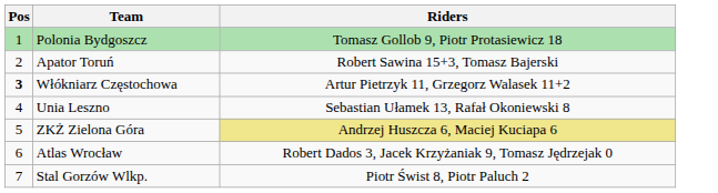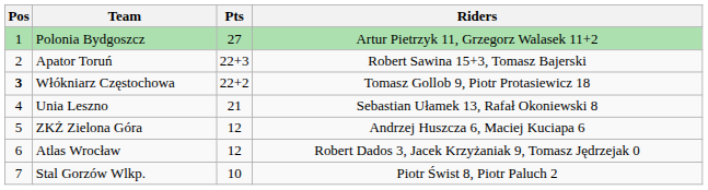+ column: Pts | 27 | 22+3 | 22+2 | 21 | 12 | 12 | 10
Polonia Bydgoszcz | Riders: Tomasz Gollob 9, Piotr Protasiewicz 18 -> Artur Pietrzyk 11, Grzegorz Walasek 11+2
Włókniarz Częstochowa | Riders: Artur Pietrzyk 11, Grzegorz Walasek 11+2 -> Tomasz Gollob 9, Piotr Protasiewicz 18
ZKŻ Zielona Góra | Riders: khaki background -> no background
